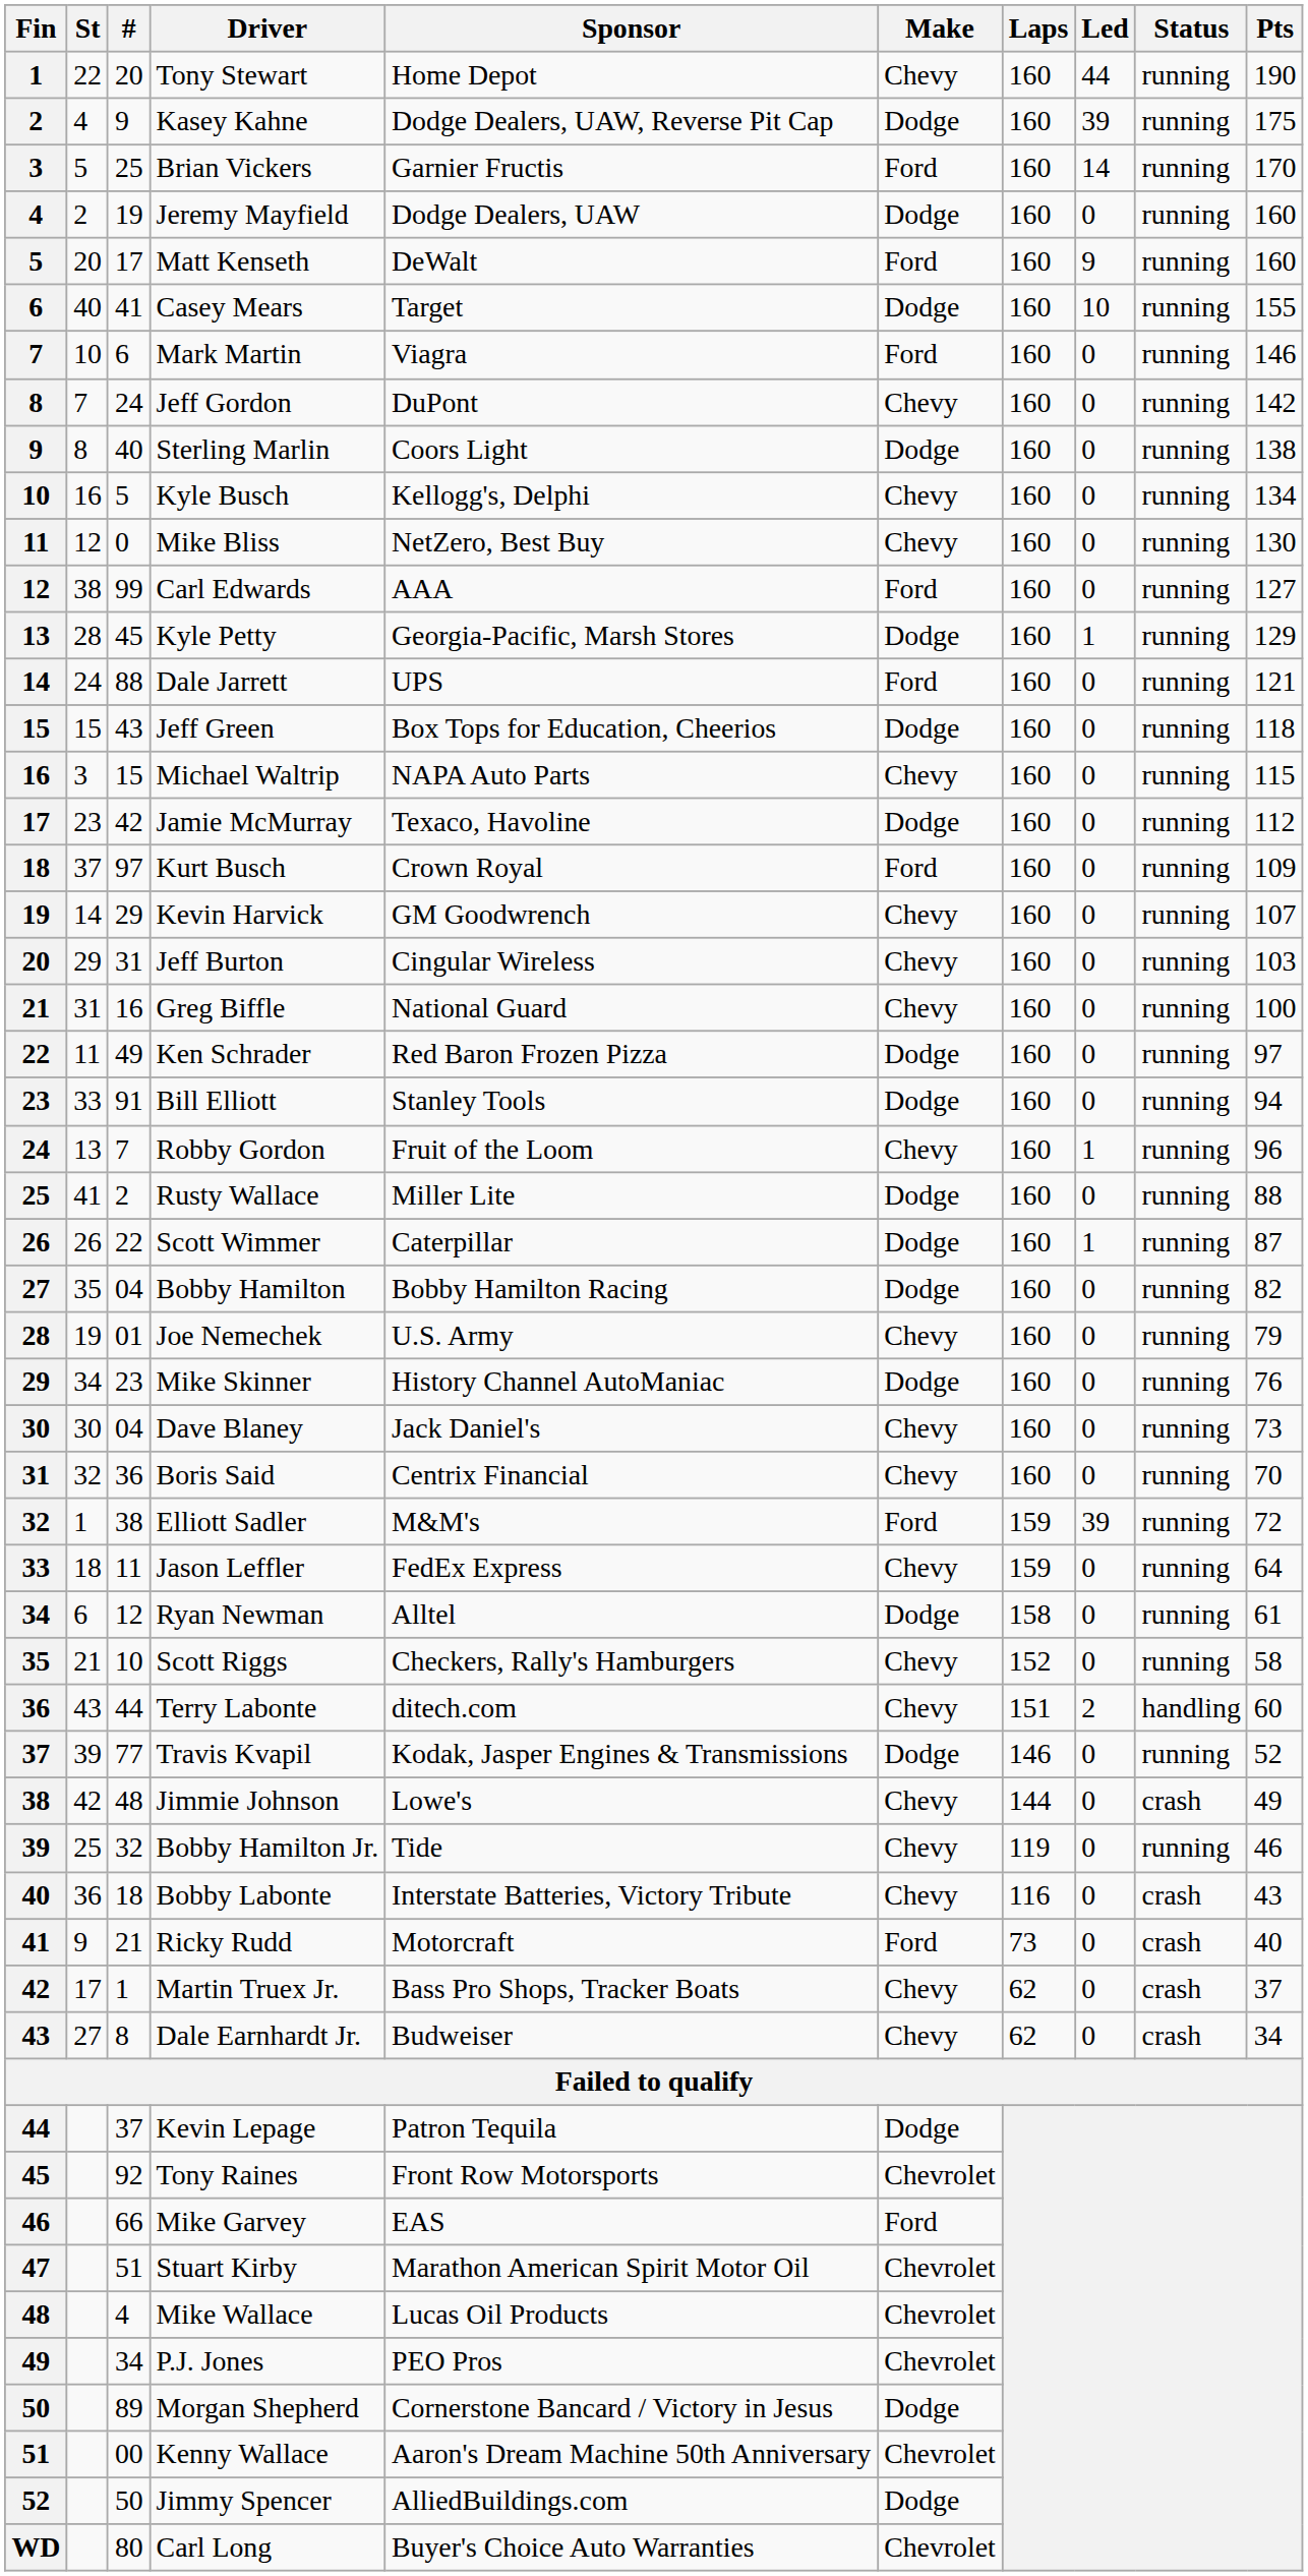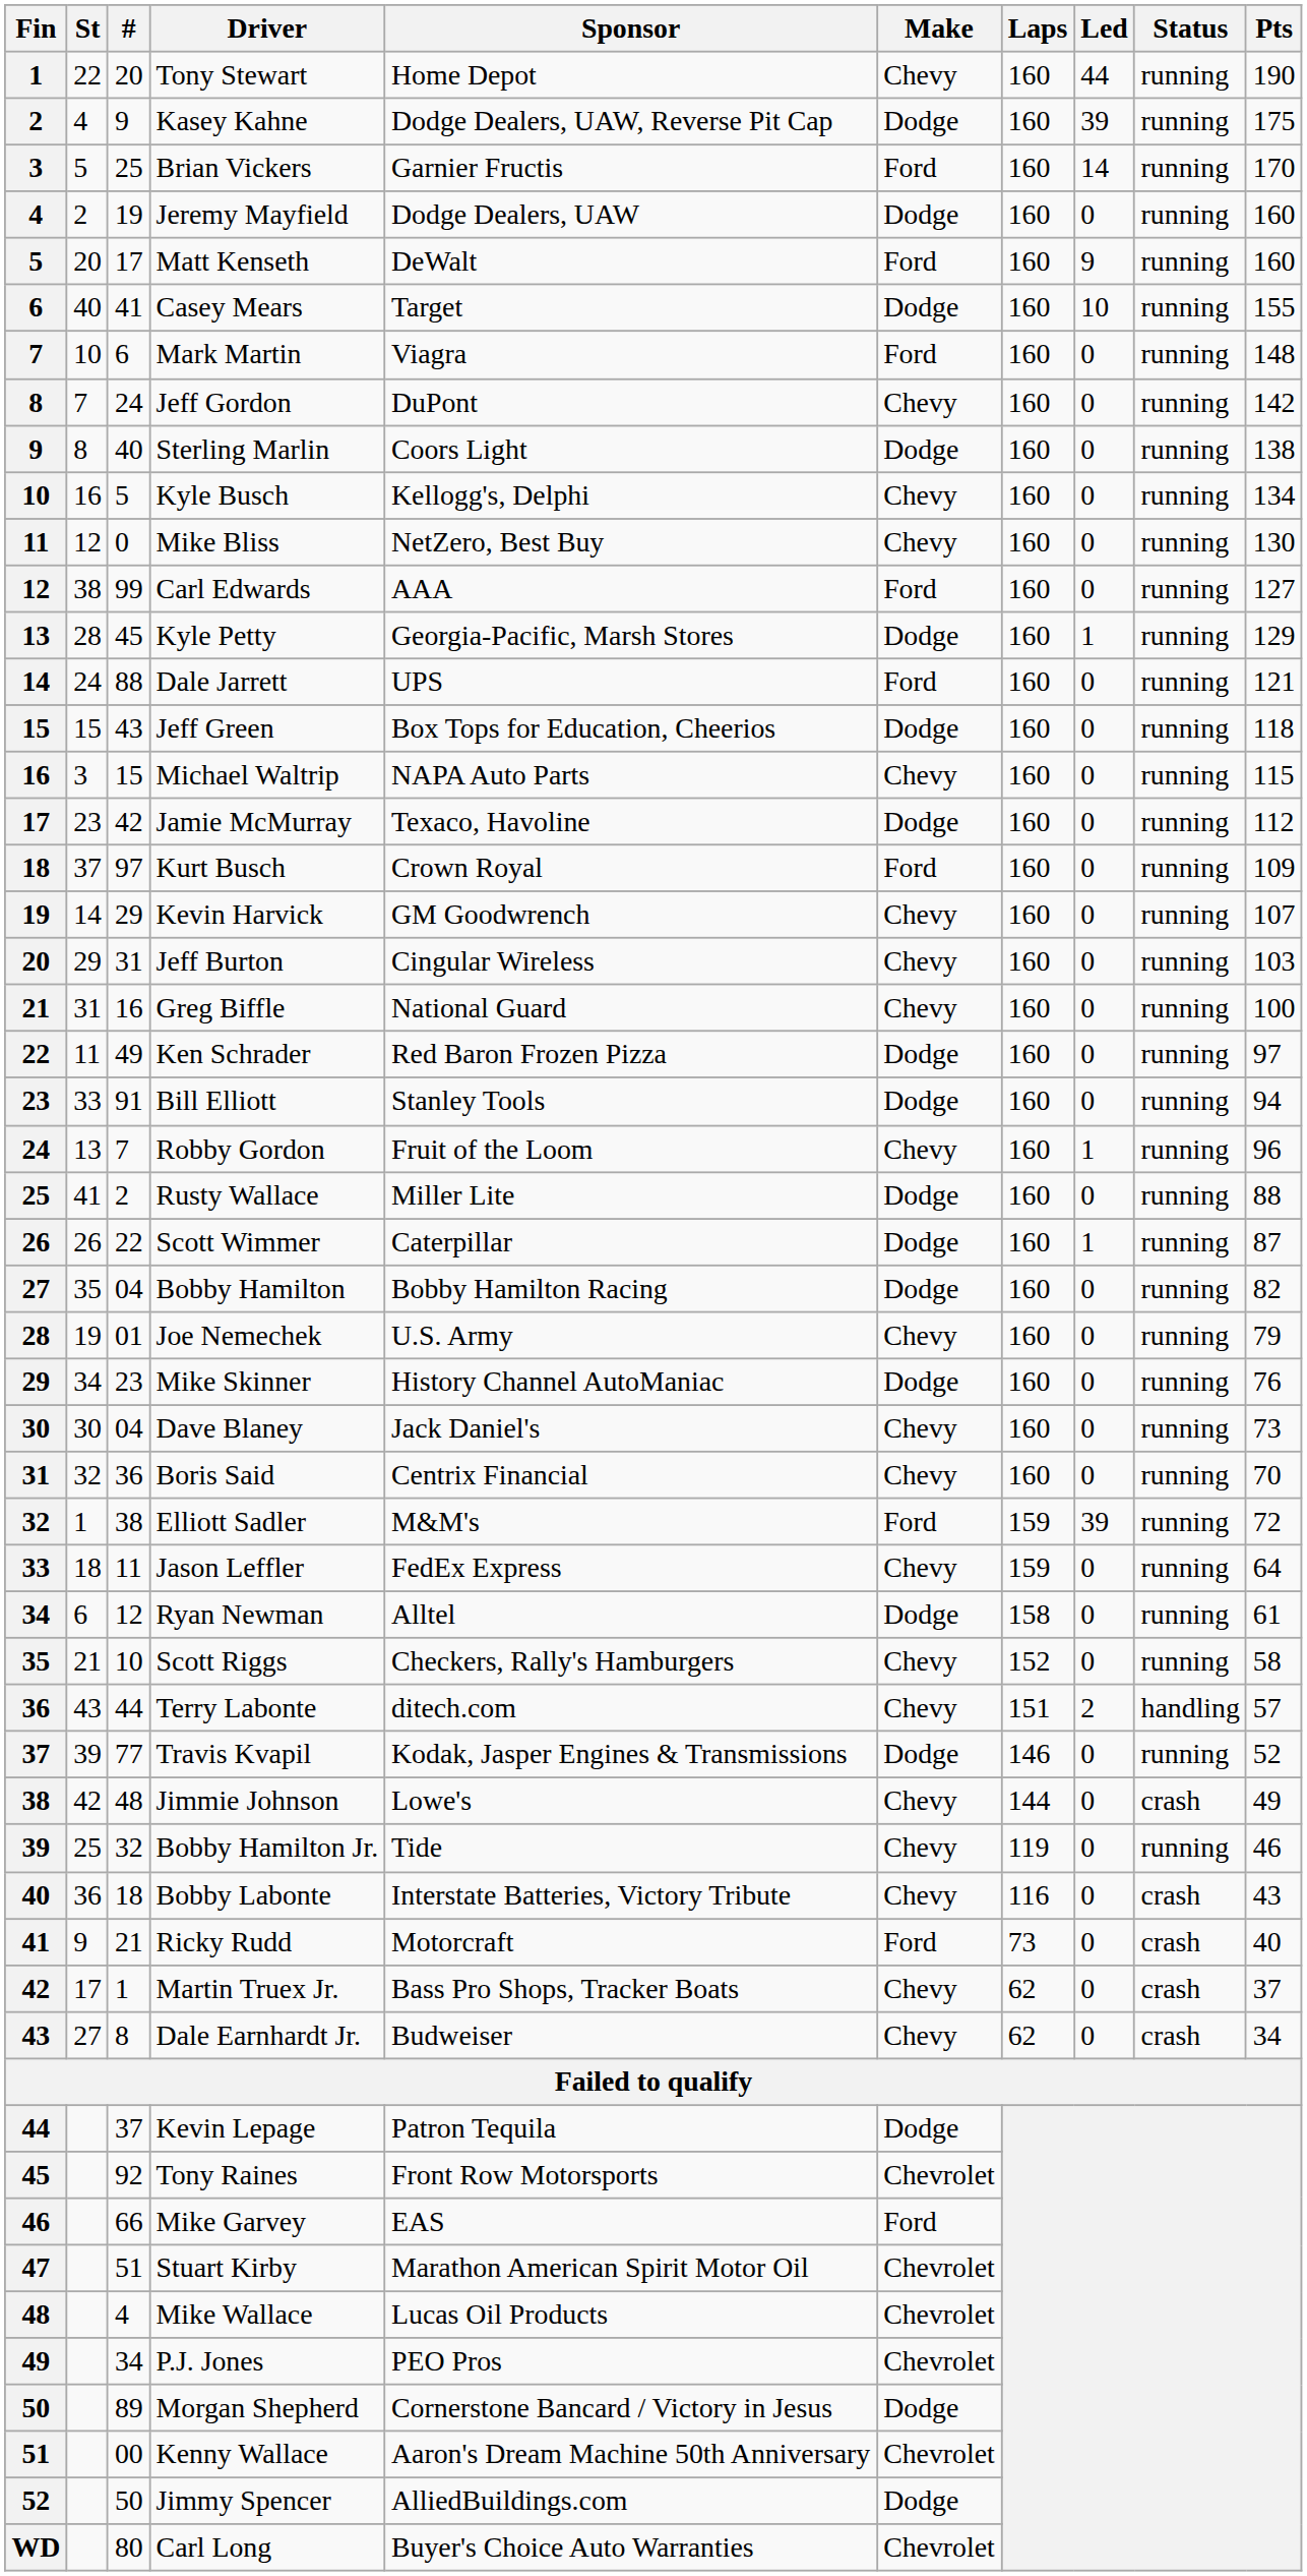Mark Martin | Pts: 146 -> 148
Terry Labonte | Pts: 60 -> 57
